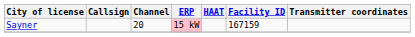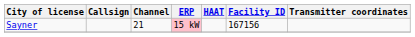Sayner | Channel: 20 -> 21
Sayner | Facility ID: 167159 -> 167156
